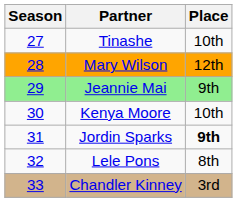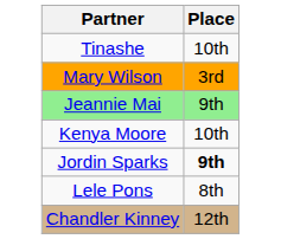- column: Season | 27 | 28 | 29 | 30 | 31 | 32 | 33
Mary Wilson | Place: 12th -> 3rd
Chandler Kinney | Place: 3rd -> 12th
